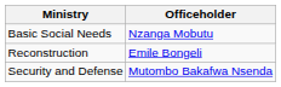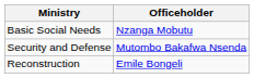rows swapped: Reconstruction <-> Security and Defense
